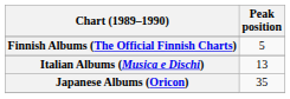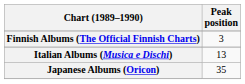Finnish Albums (The Official Finnish Charts) | Peak position: 5 -> 3
